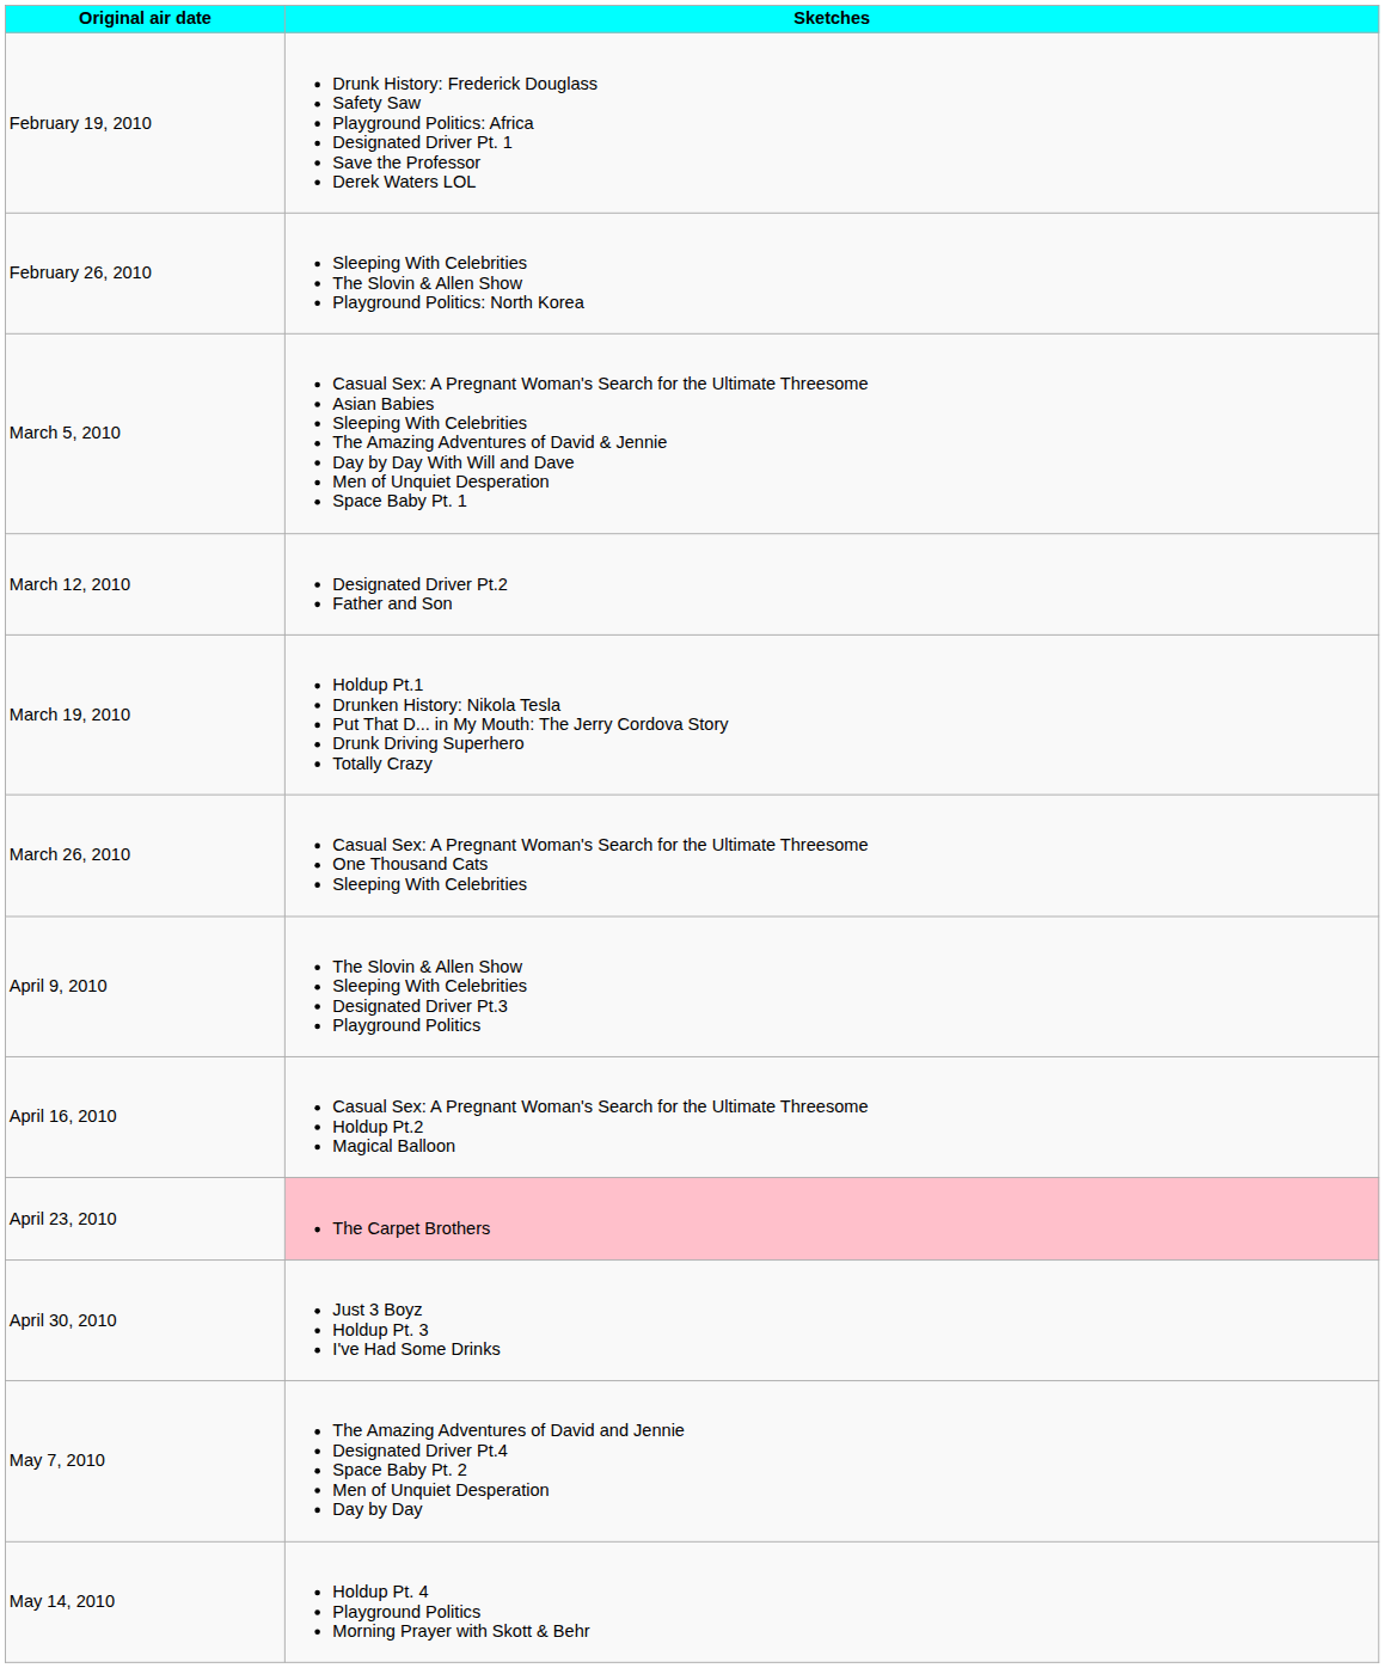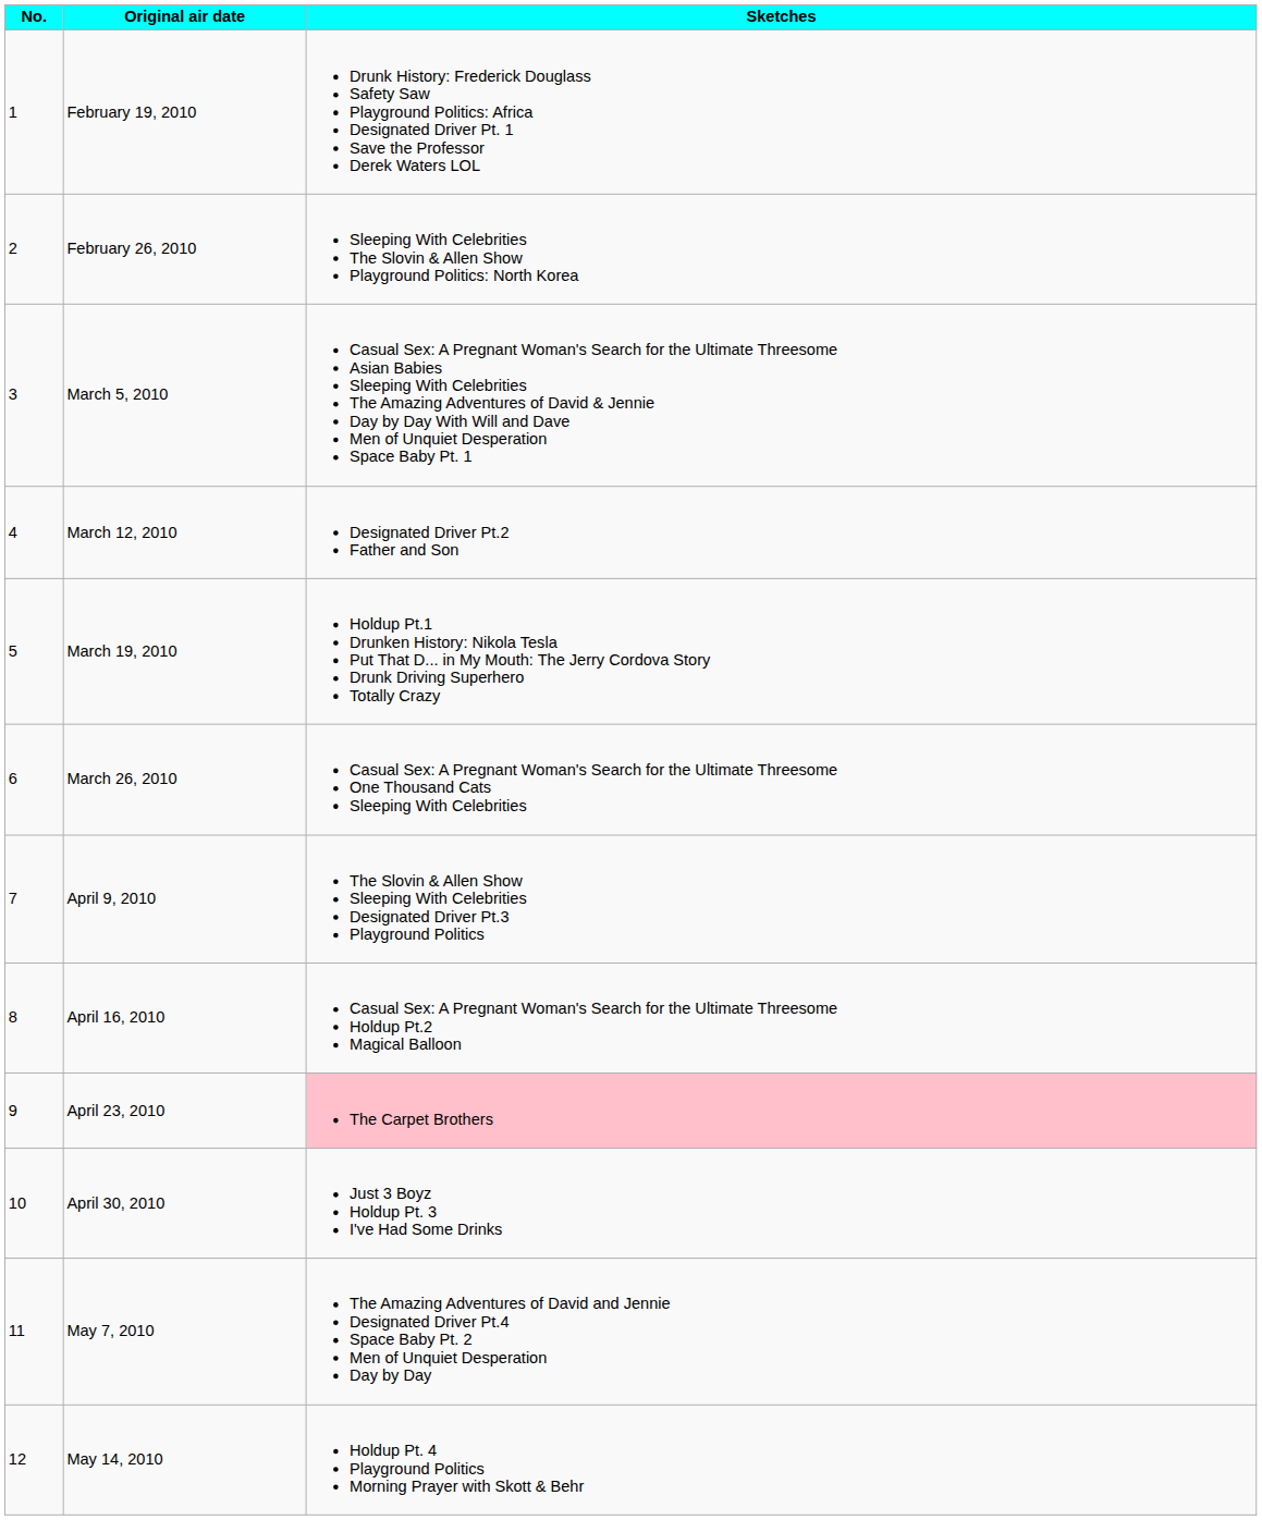+ column: No. | 1 | 2 | 3 | 4 | 5 | 6 | 7 | 8 | 9 | 10 | 11 | 12
